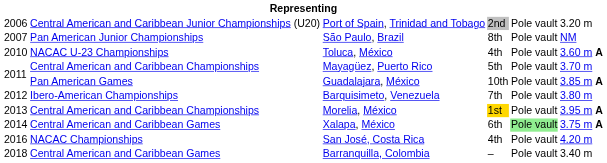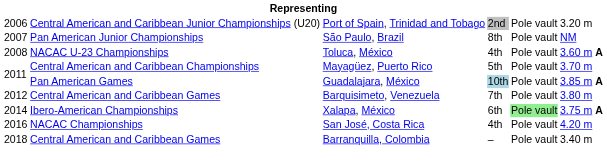Toluca, México | column 1: 2010 -> 2008
Guadalajara, México | column 4: no background -> lightblue background
Barquisimeto, Venezuela | column 2: Ibero-American Championships -> Central American and Caribbean Games
- row: 2013 | Central American and Caribbean Championships | Morelia, México | 1st | Pole vault | 3.95 m A
Xalapa, México | column 2: Central American and Caribbean Games -> Ibero-American Championships
